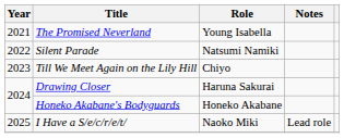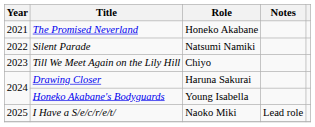The Promised Neverland | Role: Young Isabella -> Honeko Akabane
Honeko Akabane's Bodyguards | Role: Honeko Akabane -> Young Isabella
